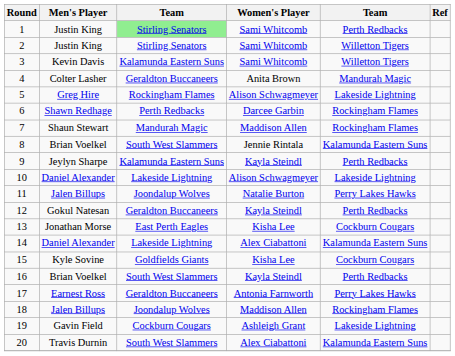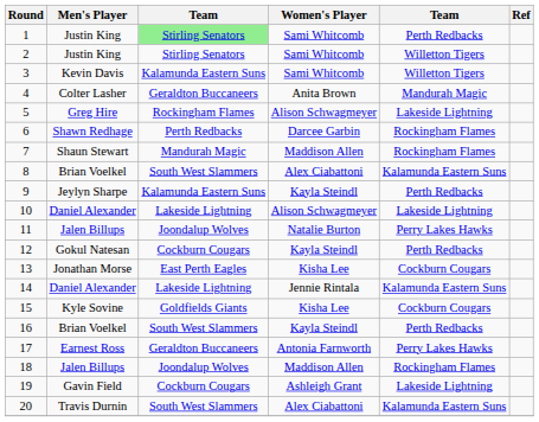8 | Women's Player: Jennie Rintala -> Alex Ciabattoni
12 | column 3: Geraldton Buccaneers -> Cockburn Cougars
14 | Women's Player: Alex Ciabattoni -> Jennie Rintala
